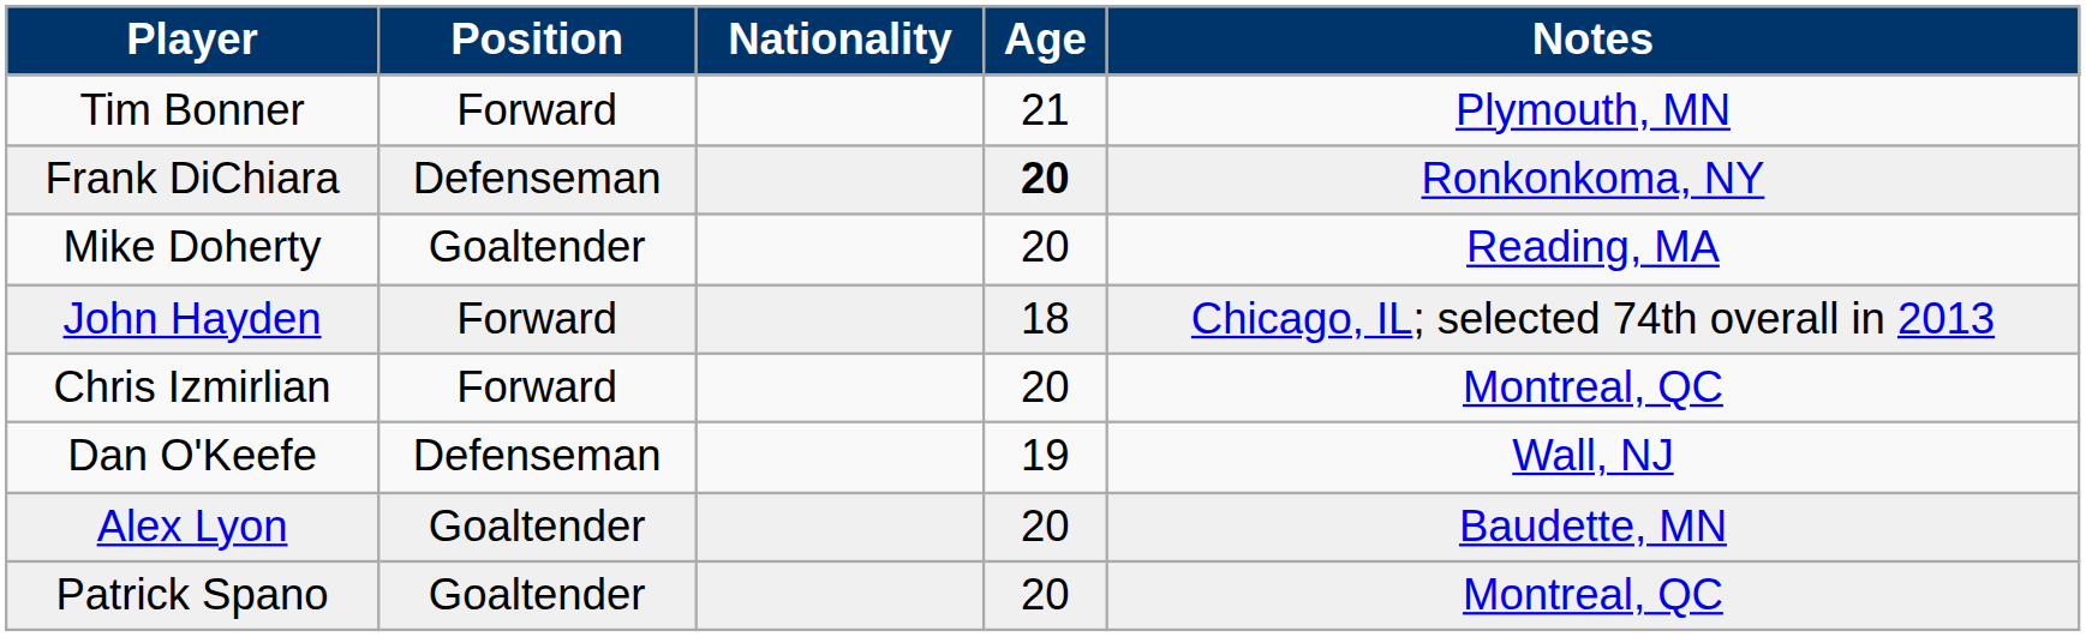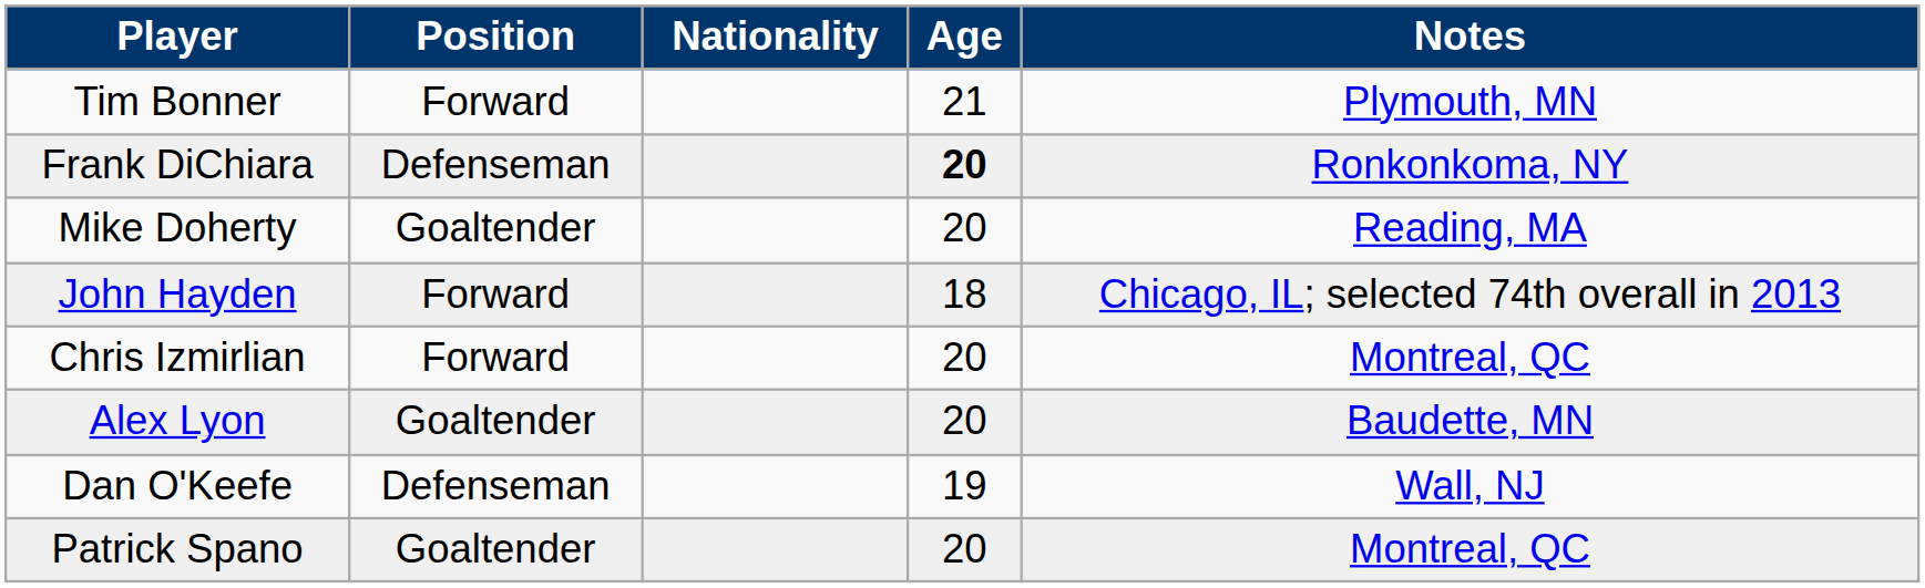rows swapped: Alex Lyon <-> Dan O'Keefe
